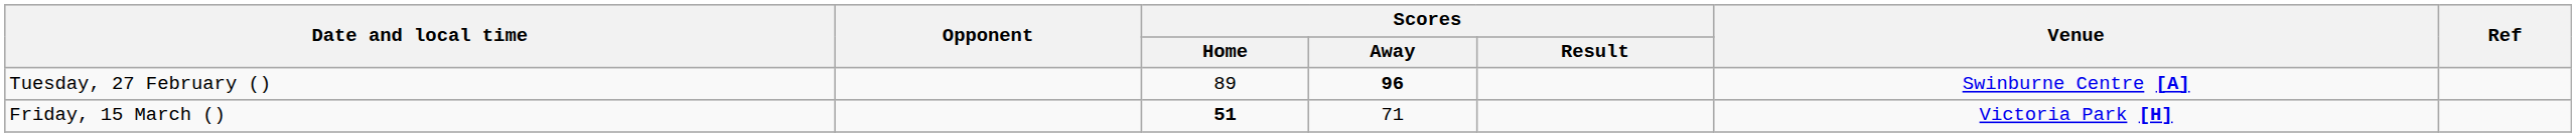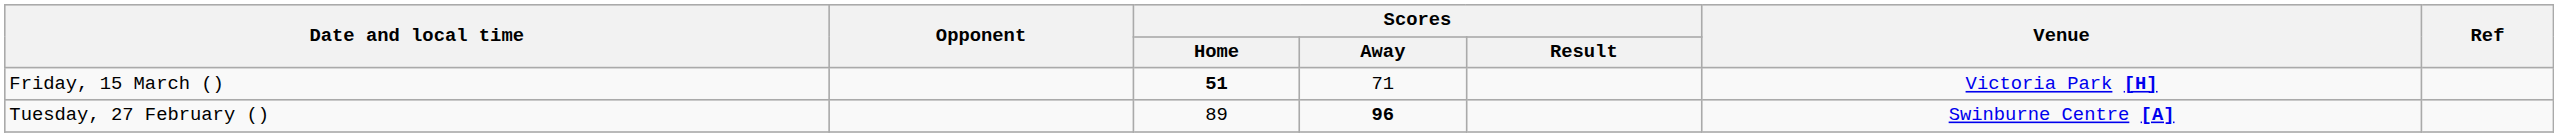rows swapped: Tuesday, 27 February () <-> Friday, 15 March ()
